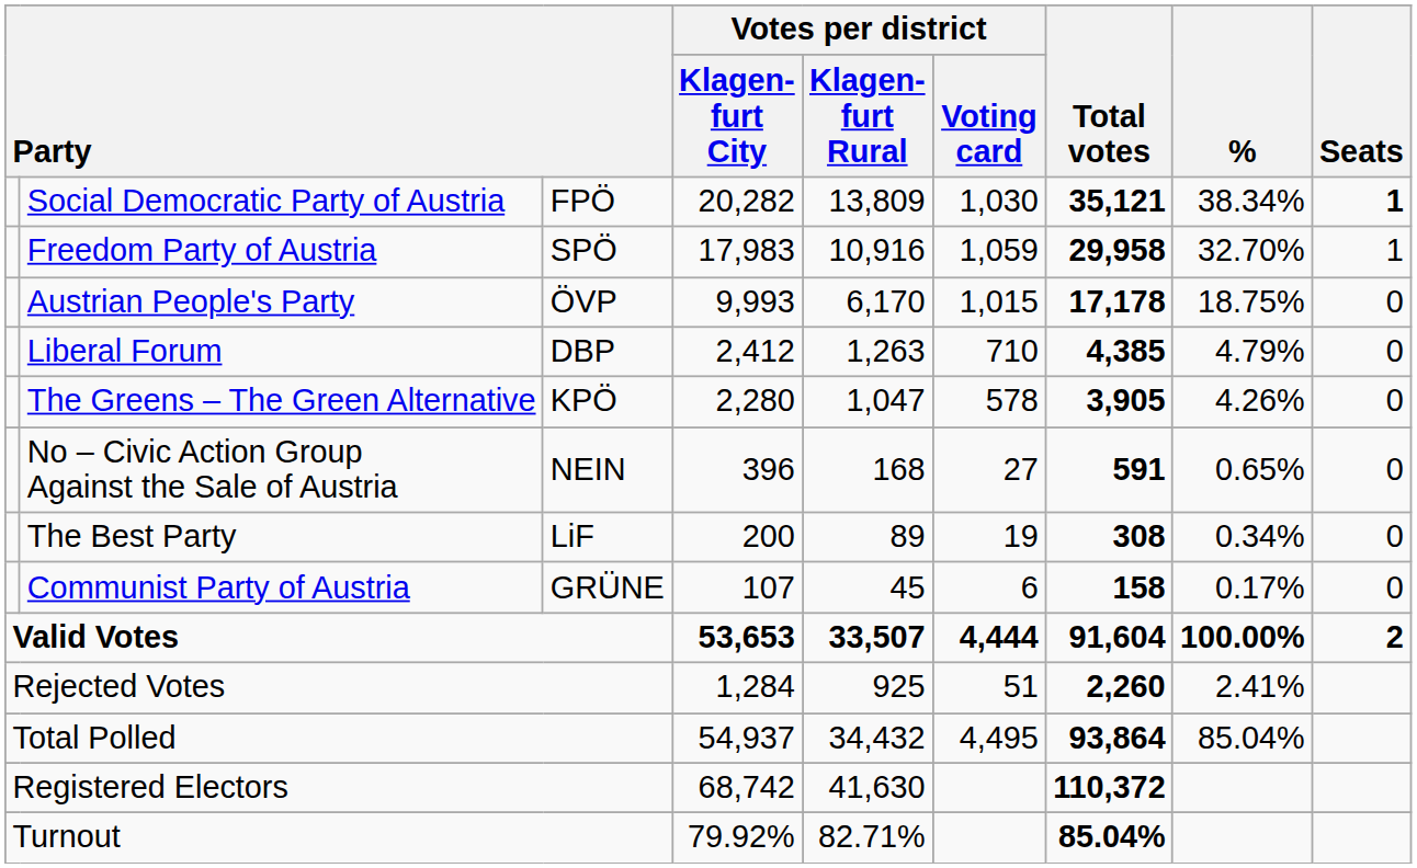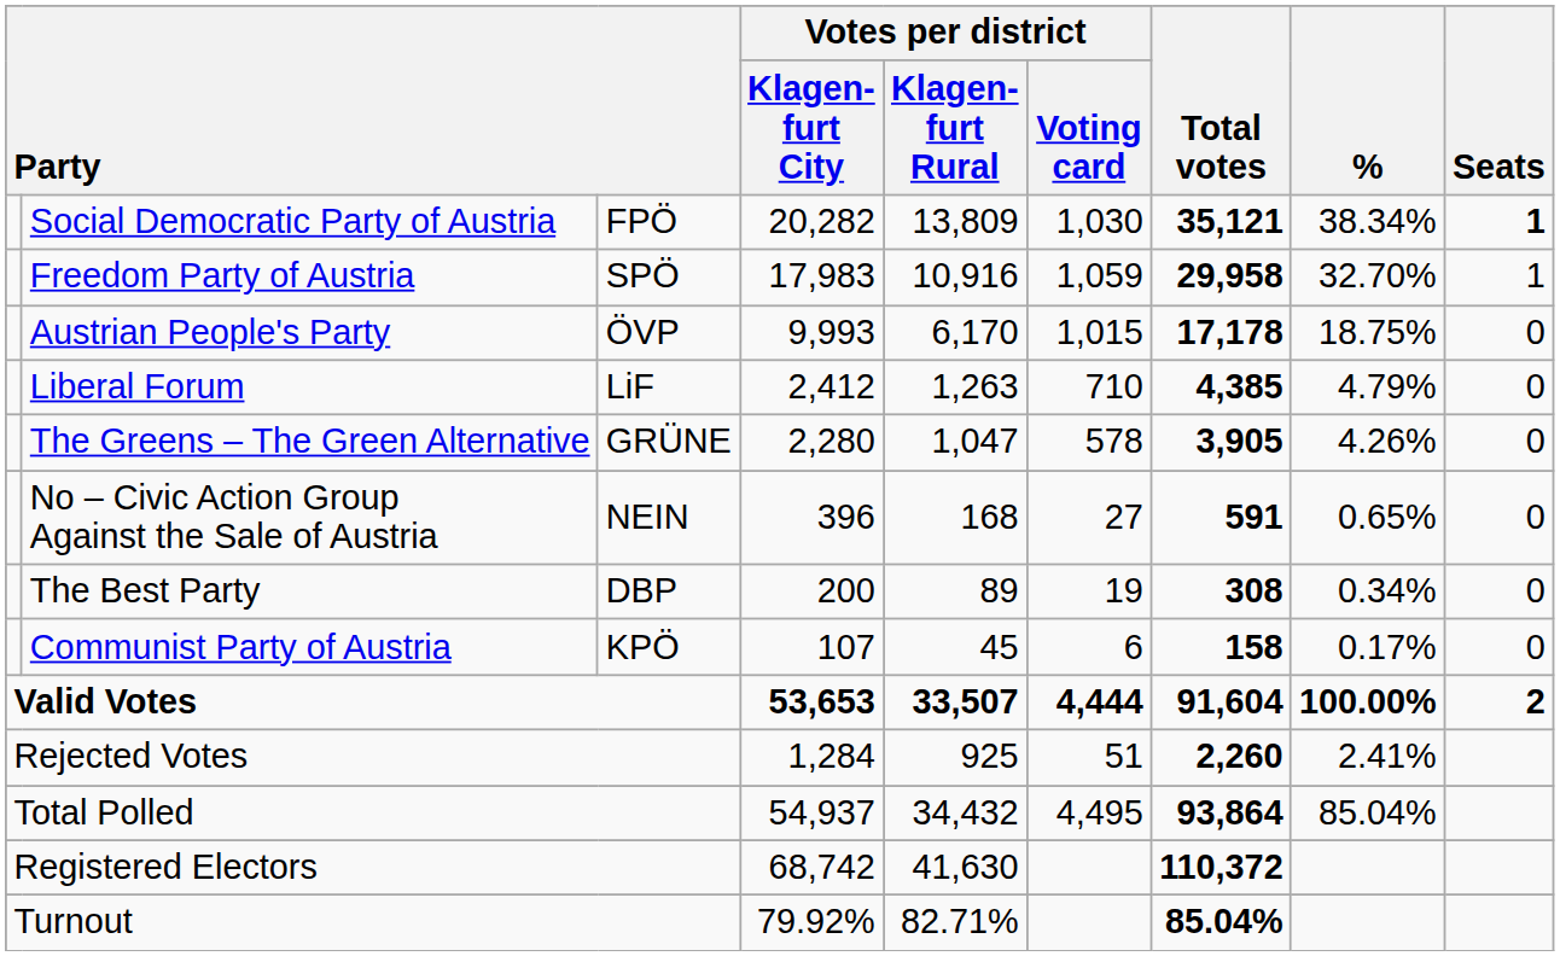Liberal Forum | column 3: DBP -> LiF
The Greens – The Green Alternative | column 3: KPÖ -> GRÜNE
The Best Party | column 3: LiF -> DBP
Communist Party of Austria | column 3: GRÜNE -> KPÖ
